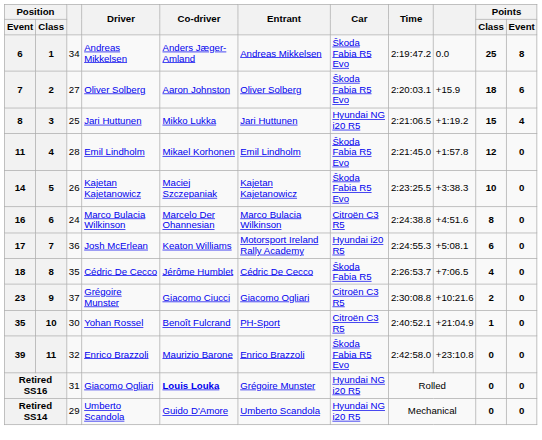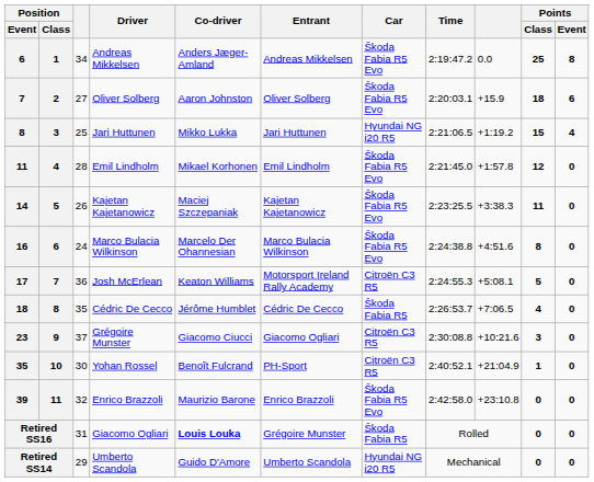14 | Points / Class: 10 -> 11
16 | Car: Citroën C3 R5 -> Škoda Fabia R5 Evo
17 | Car: Hyundai i20 R5 -> Citroën C3 R5
17 | Points / Class: 6 -> 5
23 | Points / Class: 2 -> 3
Retired SS16 | Car: Hyundai NG i20 R5 -> Škoda Fabia R5
